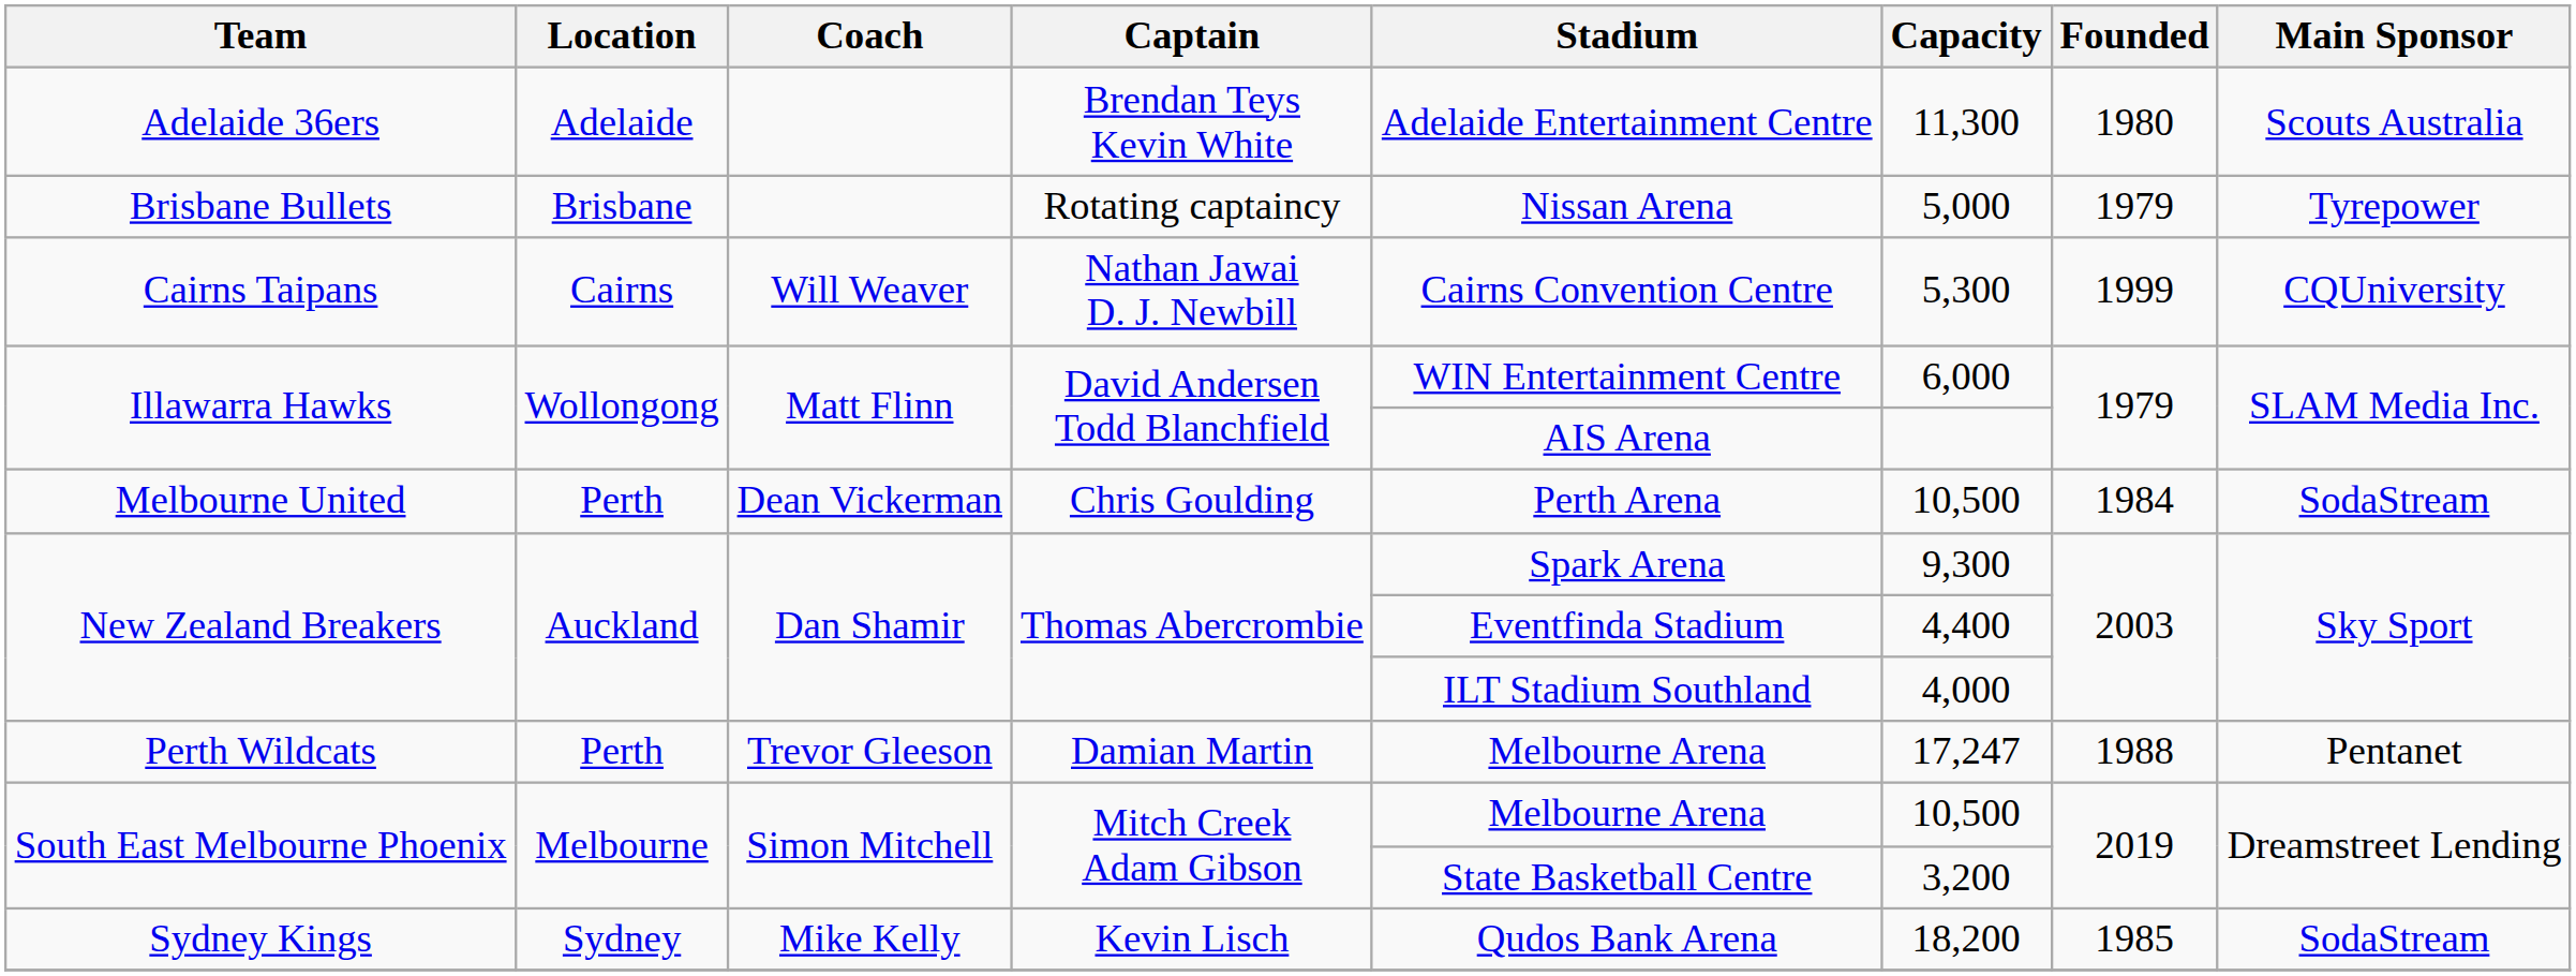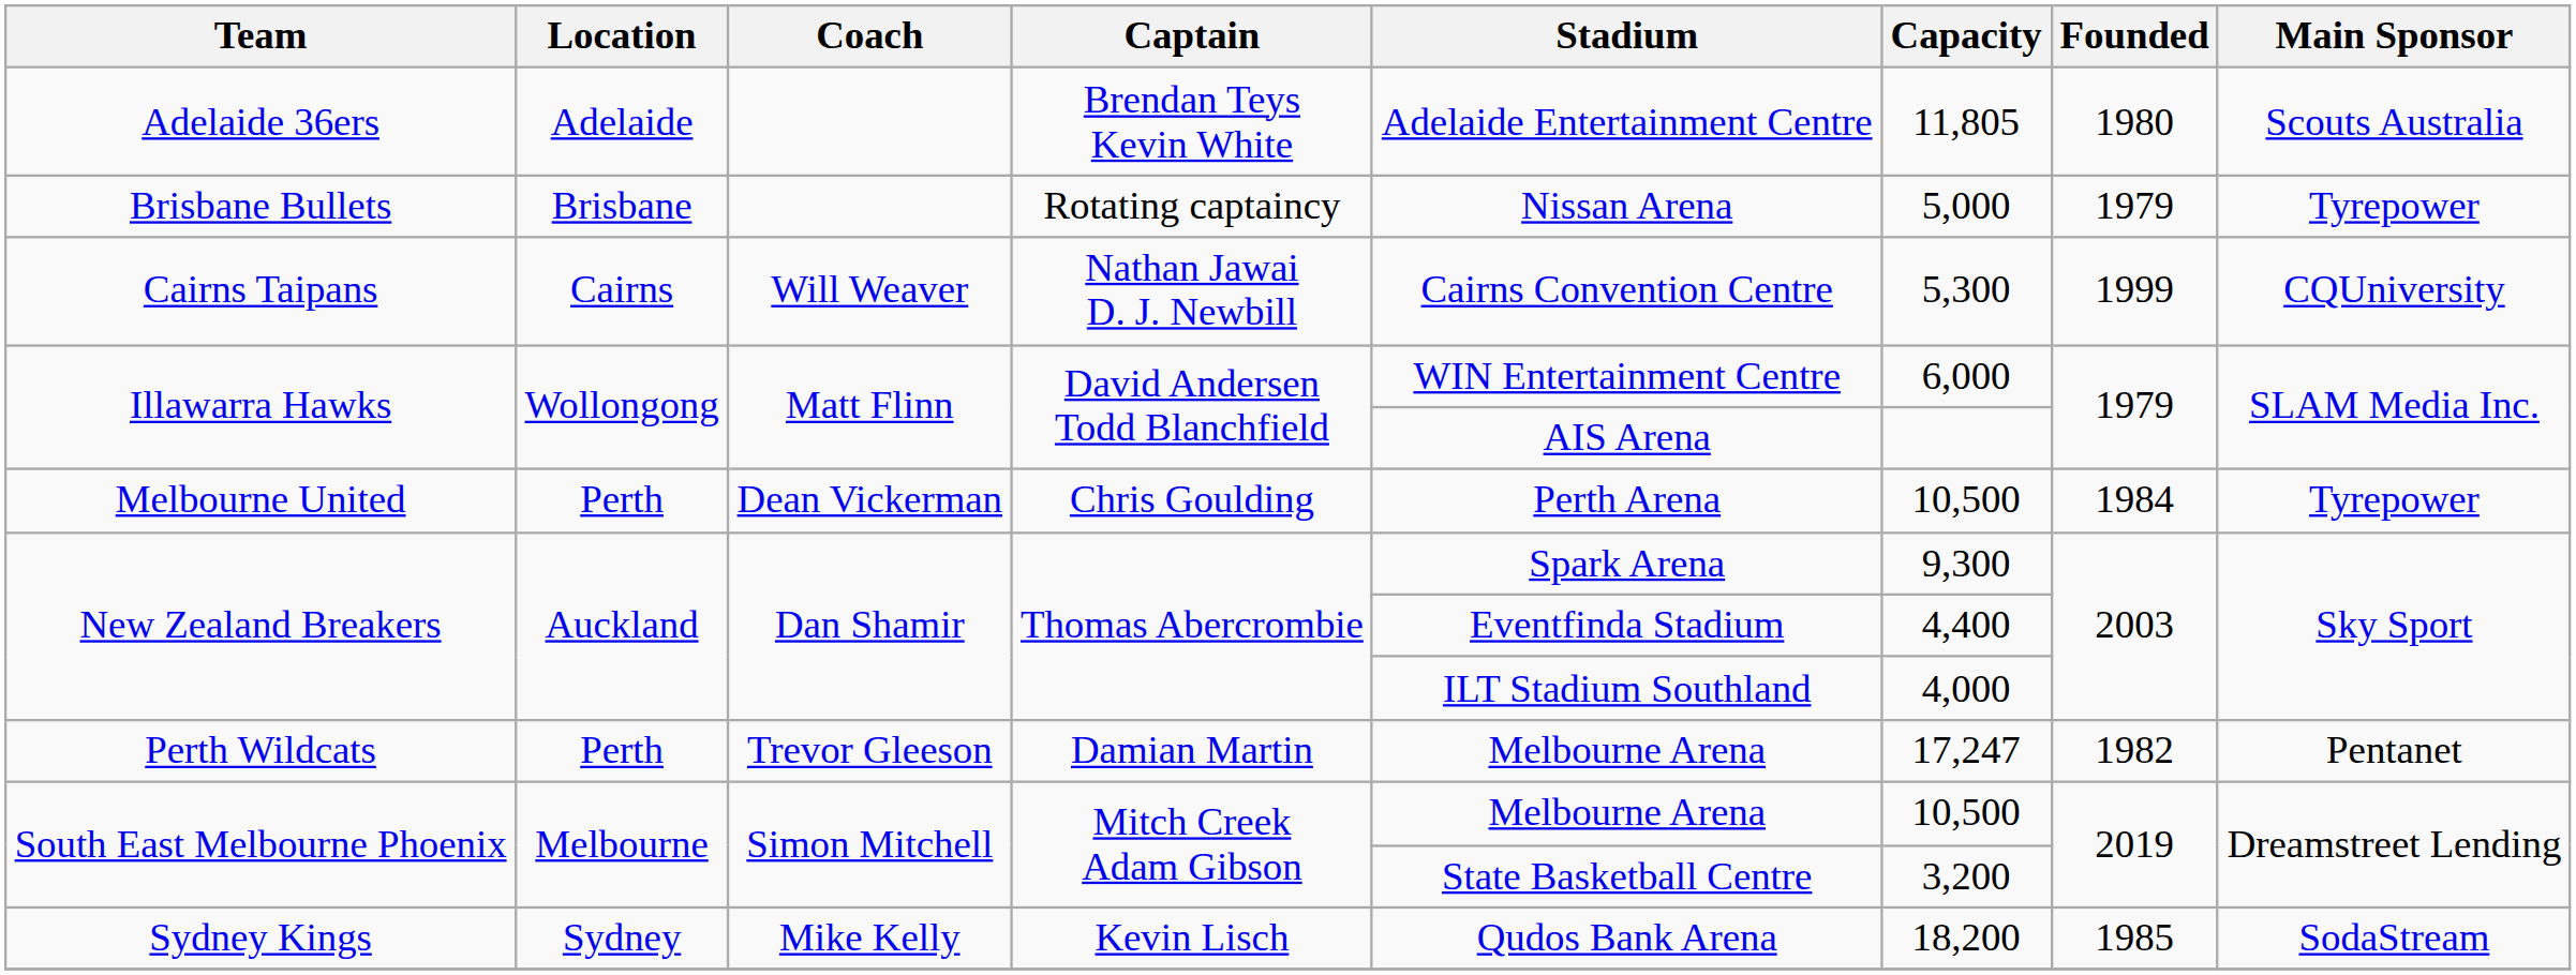Adelaide 36ers | Capacity: 11,300 -> 11,805
Melbourne United | Main Sponsor: SodaStream -> Tyrepower
Perth Wildcats | Founded: 1988 -> 1982
